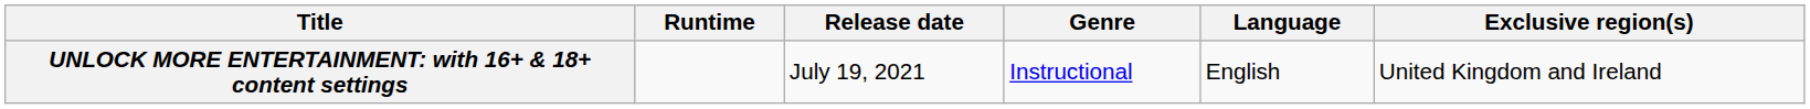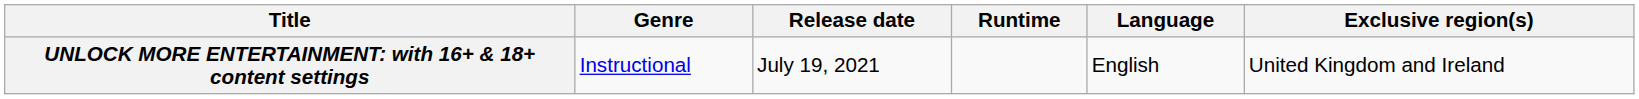columns swapped: Genre <-> Runtime
